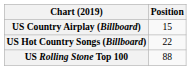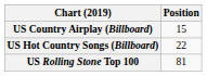US Rolling Stone Top 100 | Position: 88 -> 81
